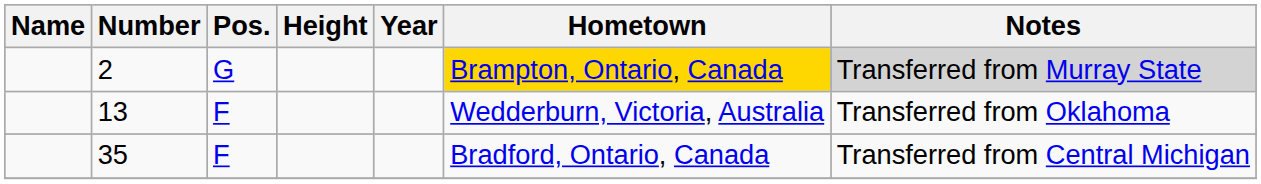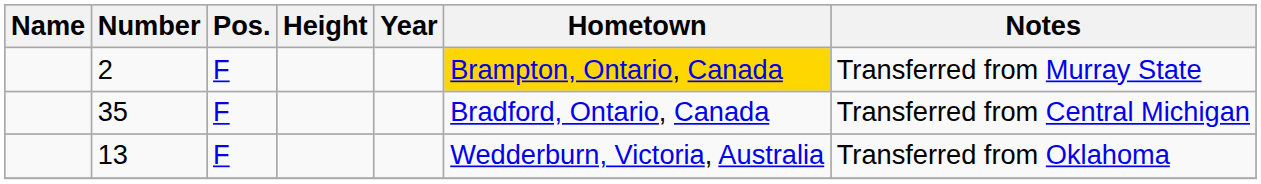2 | Pos.: G -> F
2 | Notes: lightgrey background -> no background
rows swapped: 13 <-> 35
